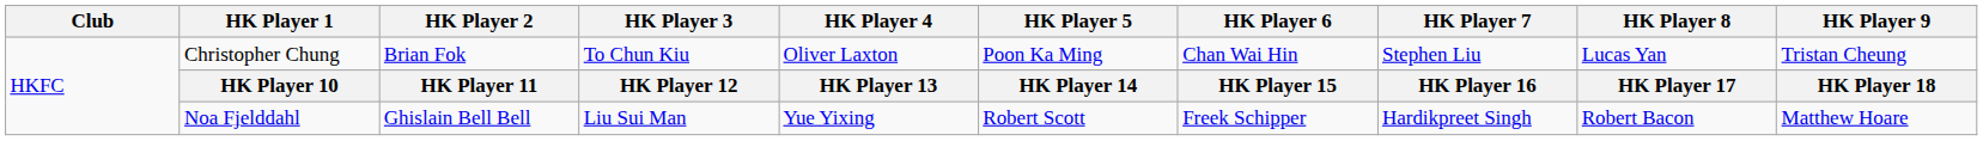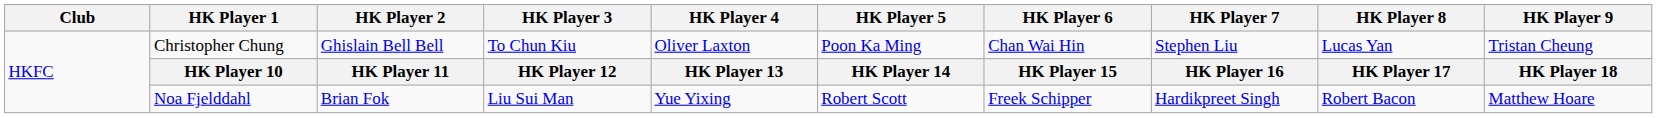Christopher Chung | HK Player 2: Brian Fok -> Ghislain Bell Bell
Noa Fjelddahl | HK Player 2: Ghislain Bell Bell -> Brian Fok
